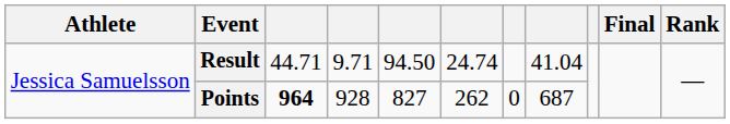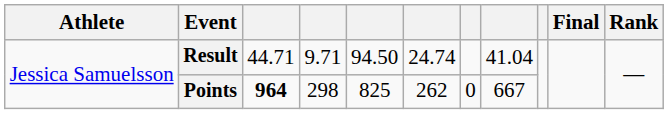Points | column 4: 928 -> 298
Points | column 5: 827 -> 825
Points | column 8: 687 -> 667
